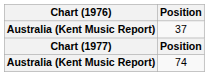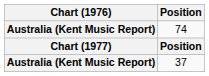rows swapped: 37 <-> 74
